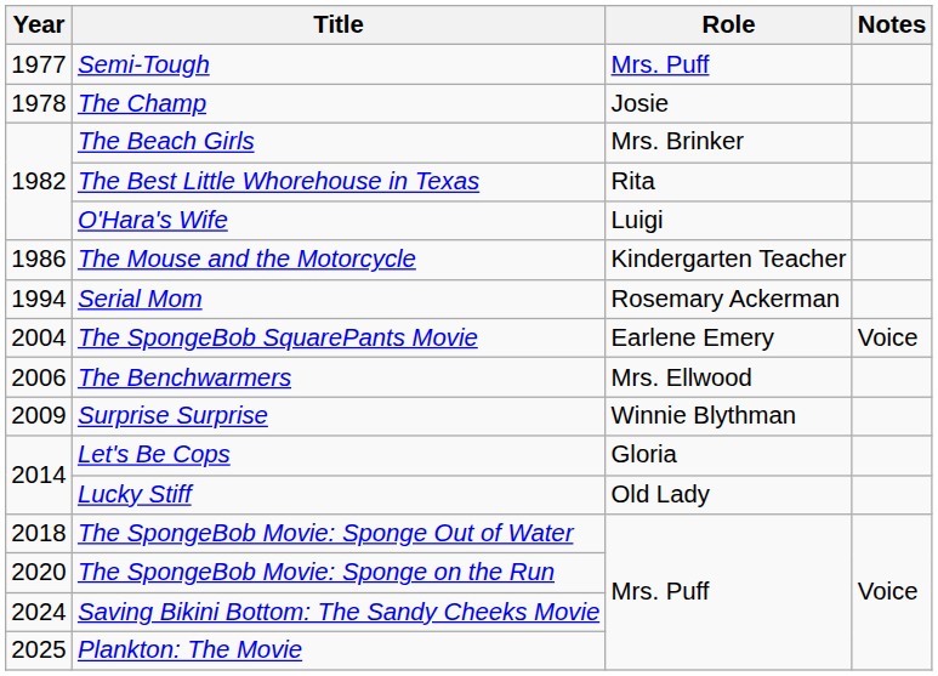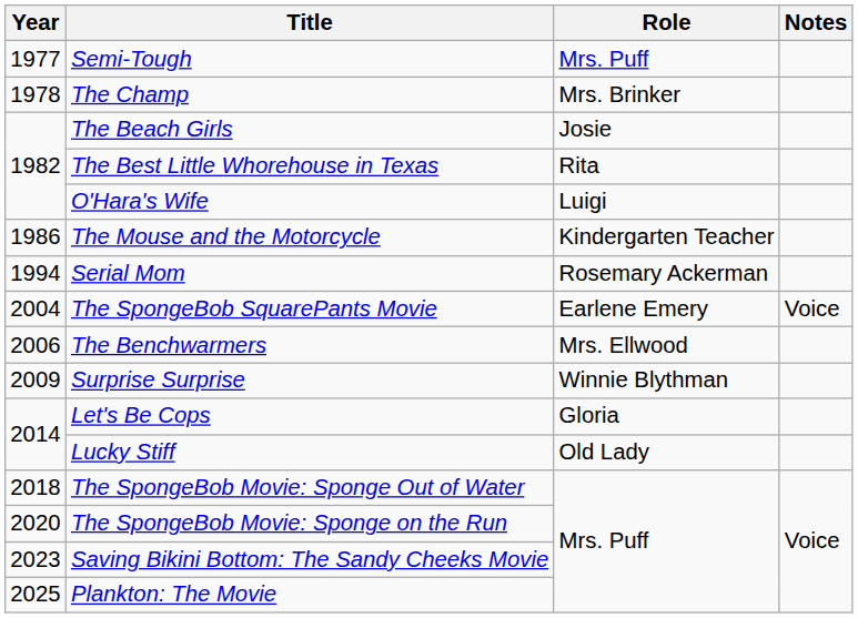The Champ | Role: Josie -> Mrs. Brinker
The Beach Girls | Role: Mrs. Brinker -> Josie
Saving Bikini Bottom: The Sandy Cheeks Movie | Year: 2024 -> 2023
